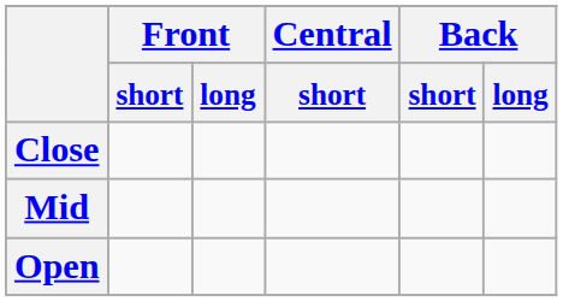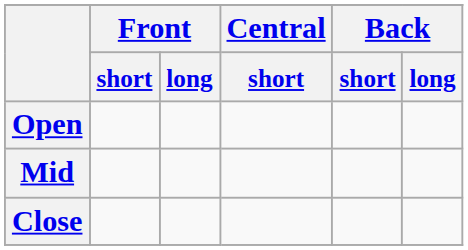rows swapped: Close <-> Open
